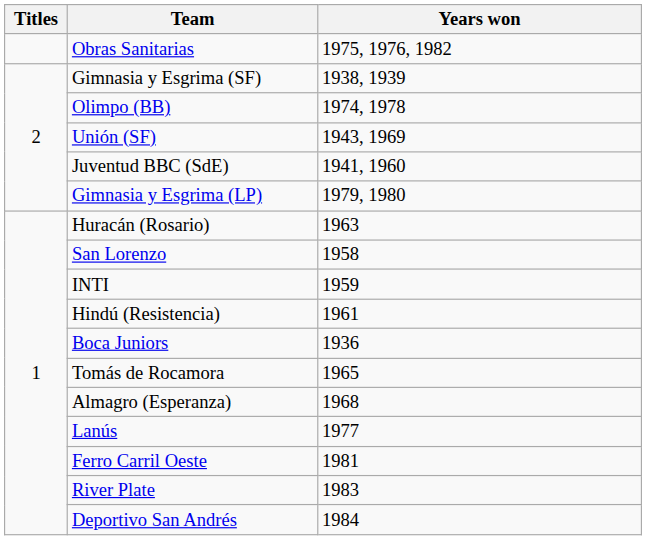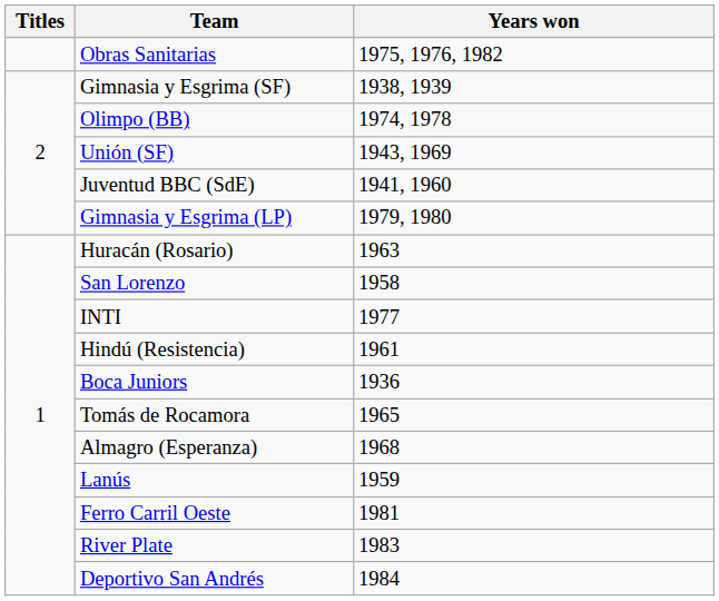INTI | Years won: 1959 -> 1977
Lanús | Years won: 1977 -> 1959
